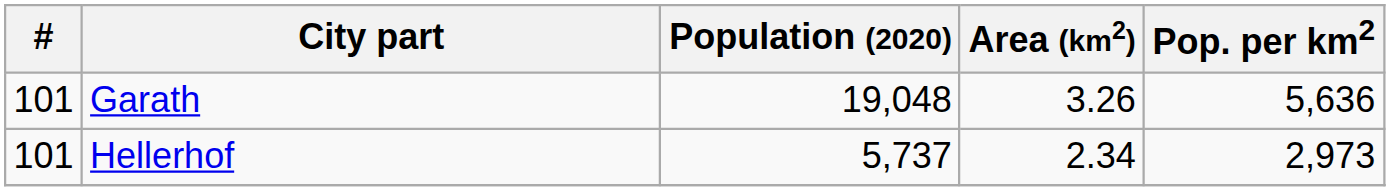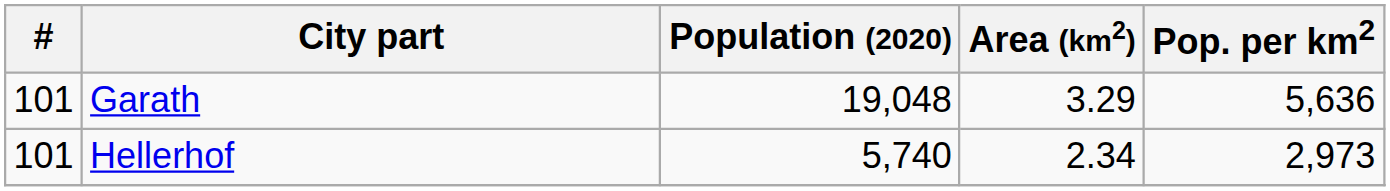Garath | Area (km2): 3.26 -> 3.29
Hellerhof | Population (2020): 5,737 -> 5,740
